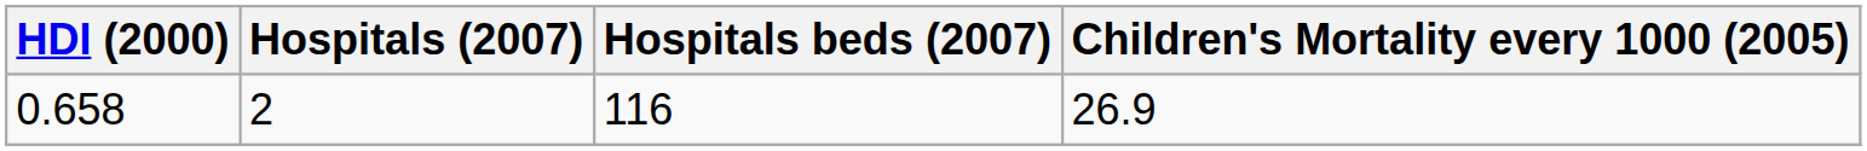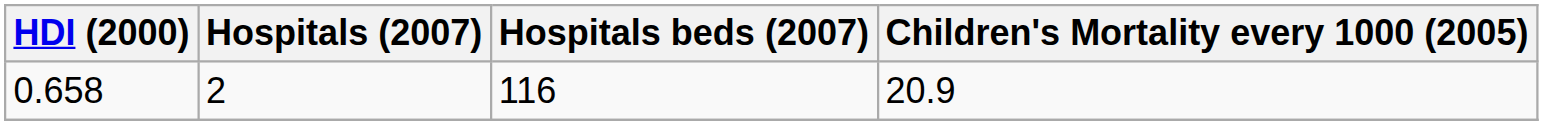0.658 | Children's Mortality every 1000 (2005): 26.9 -> 20.9
